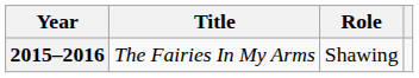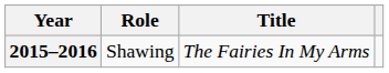columns swapped: Title <-> Role
